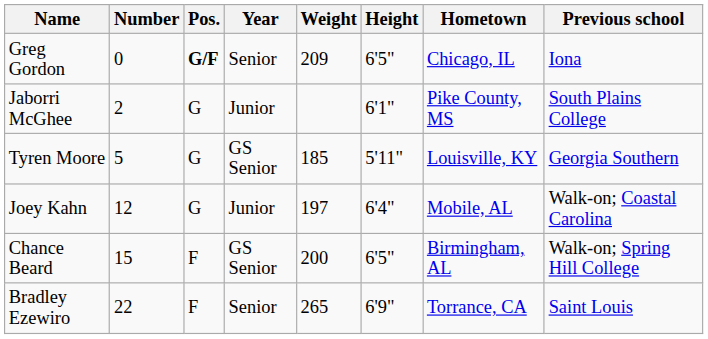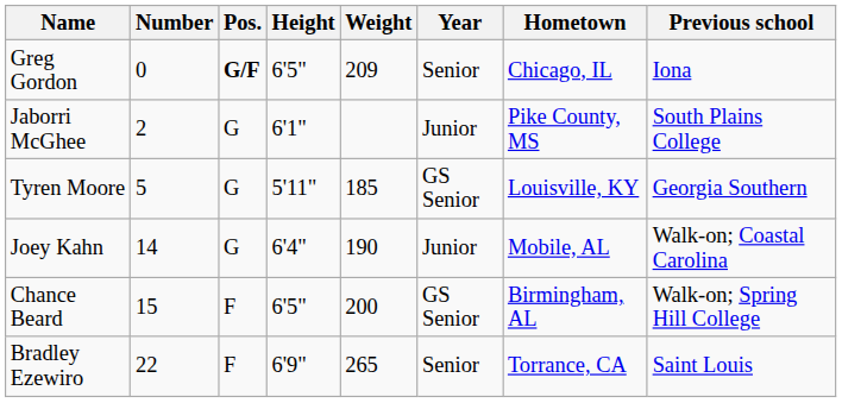columns swapped: Height <-> Year
Joey Kahn | Number: 12 -> 14
Joey Kahn | Weight: 197 -> 190
